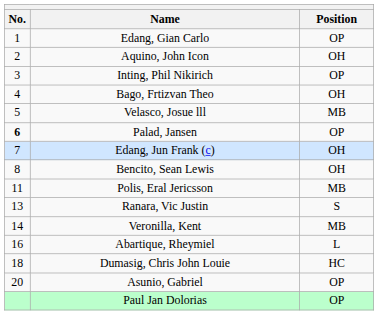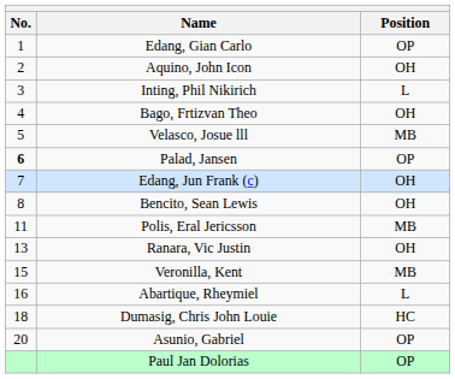Inting, Phil Nikirich | Position: OP -> L
Ranara, Vic Justin | Position: S -> OH
Veronilla, Kent | No.: 14 -> 15
